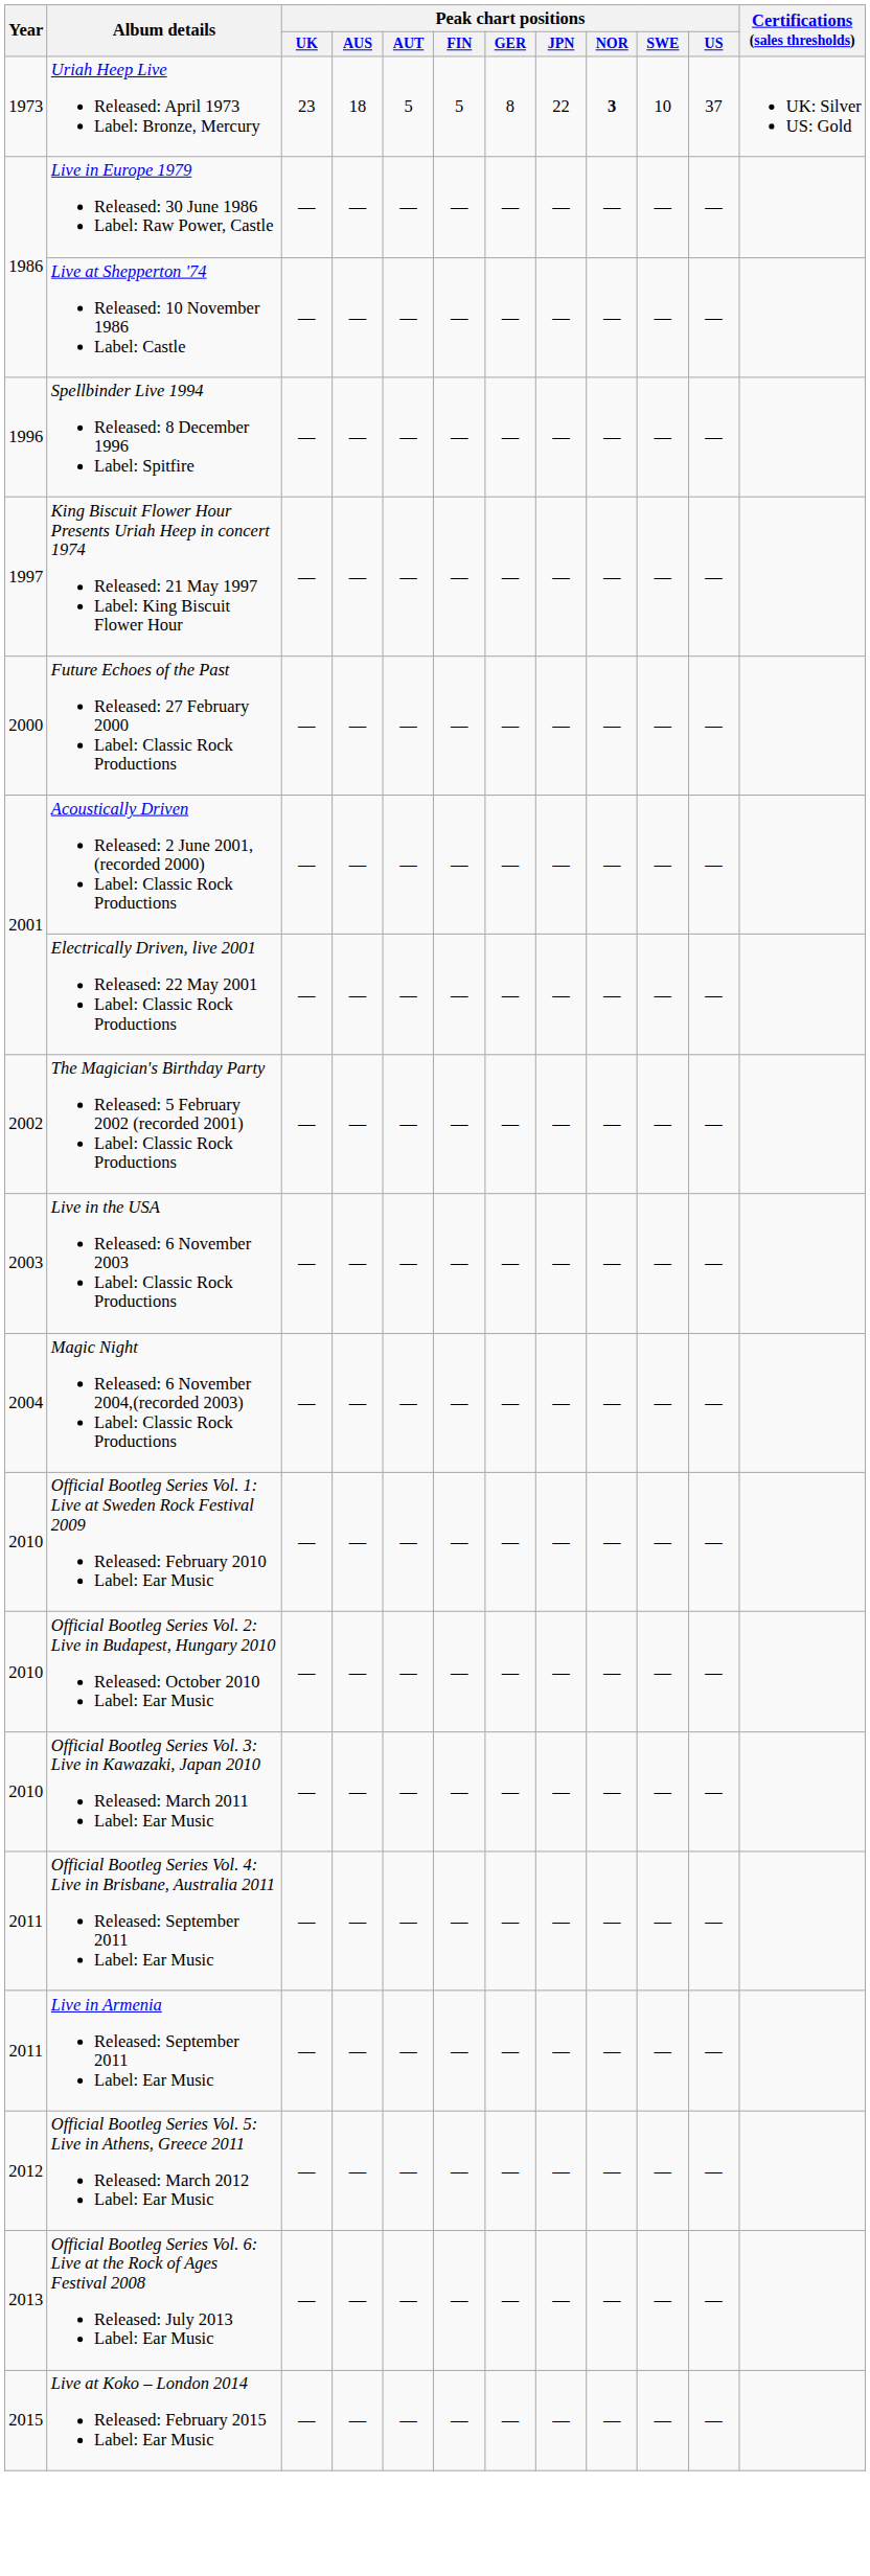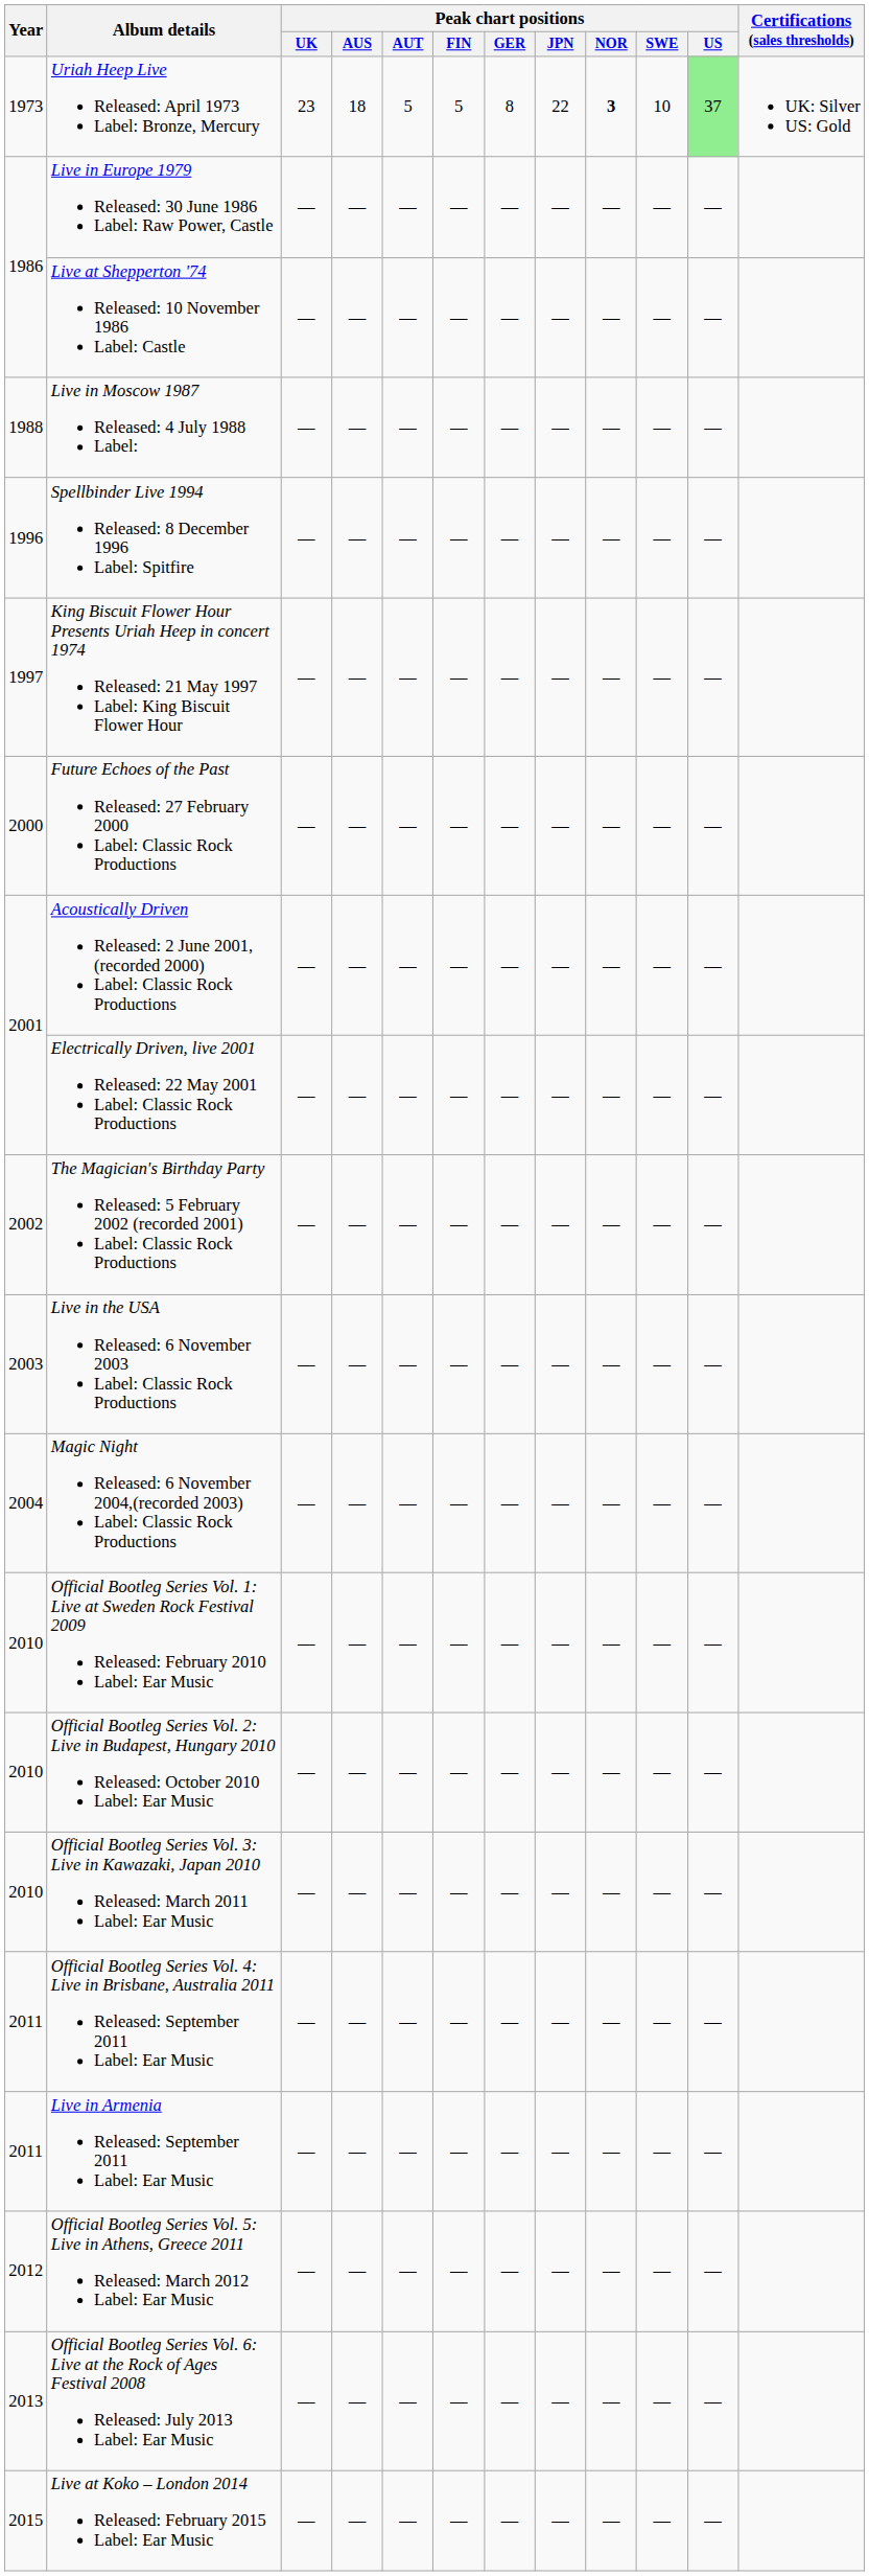Uriah Heep Live Released: April 1973 Label: Bronze, Mercury | Peak chart positions / US: no background -> lightgreen background
+ row: 1988 | Live in Moscow 1987 Released: 4 July 1988 Label: | — | — | — | — | — | — | — | — | —
